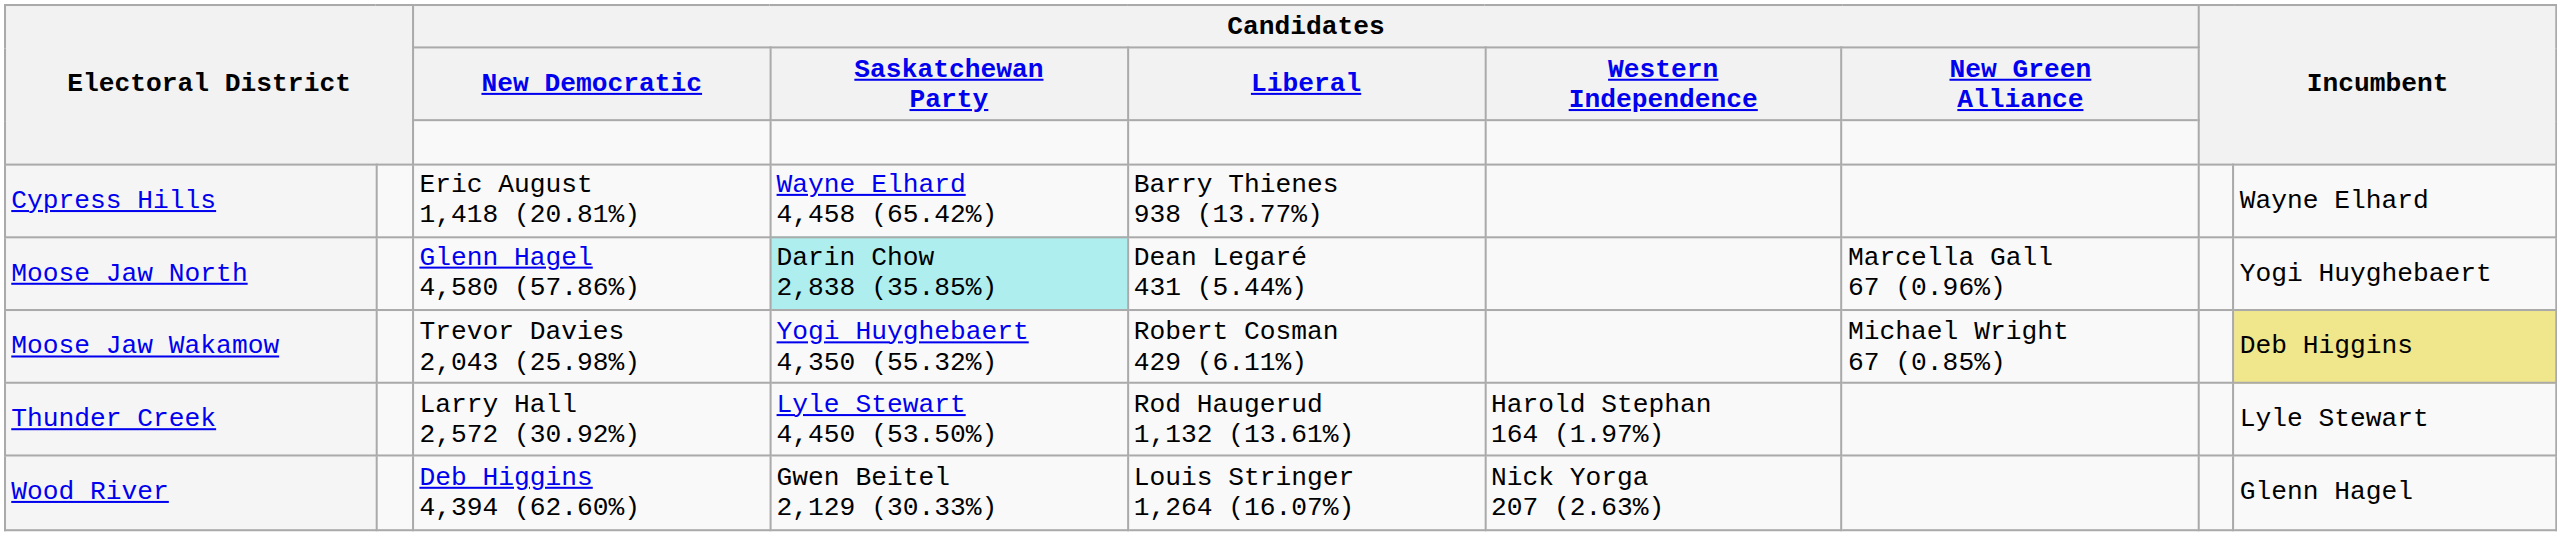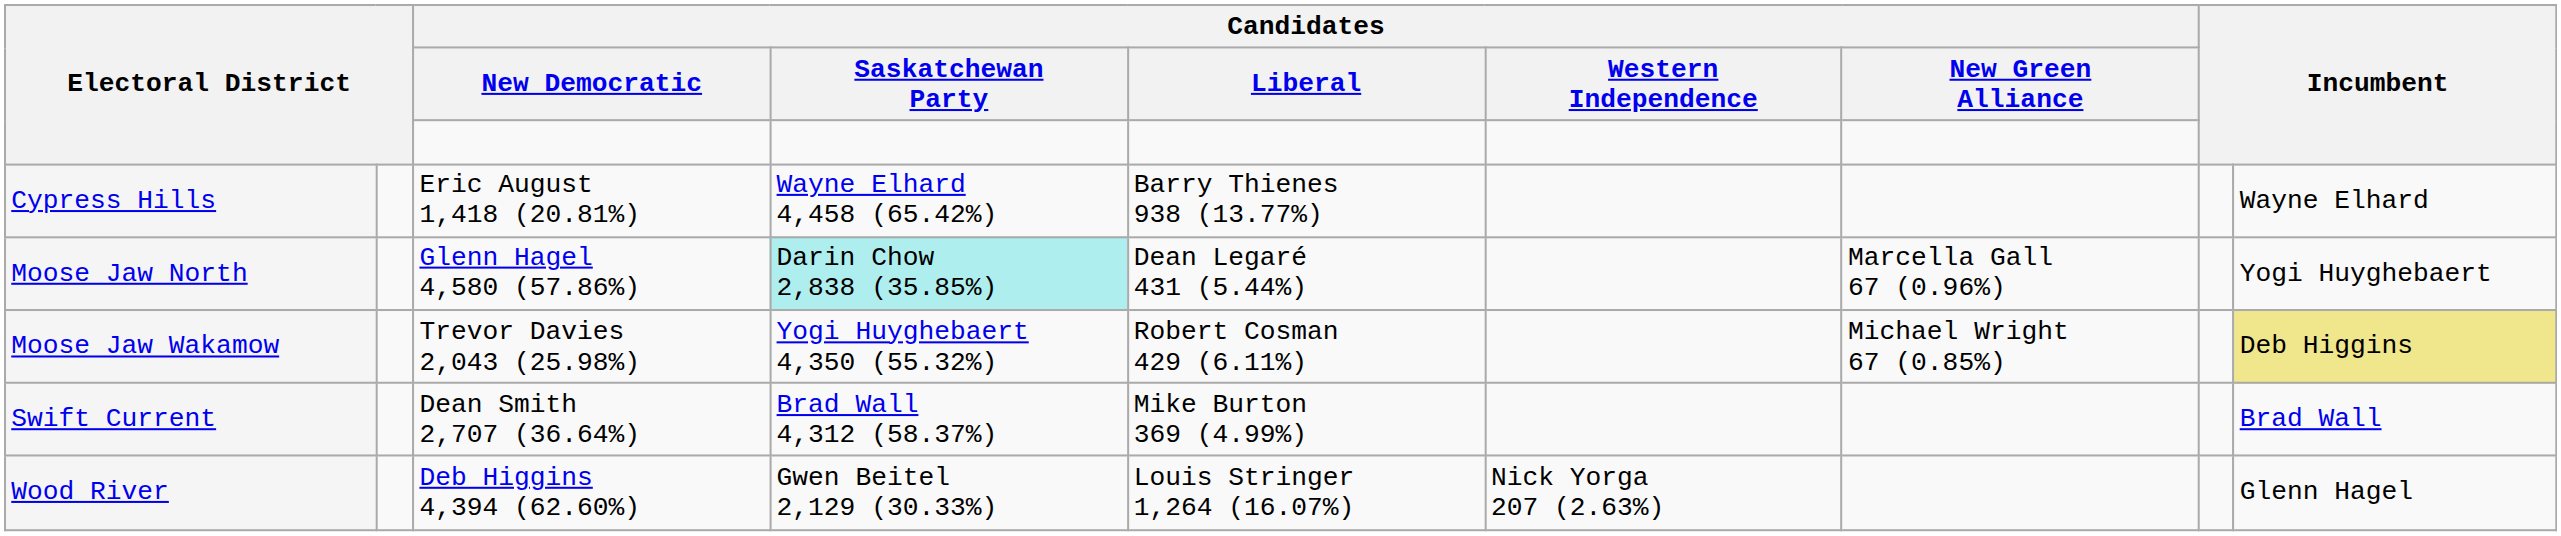+ row: Swift Current | Dean Smith 2,707 (36.64%) | Brad Wall 4,312 (58.37%) | Mike Burton 369 (4.99%) | Brad Wall
- row: Thunder Creek | Larry Hall 2,572 (30.92%) | Lyle Stewart 4,450 (53.50%) | Rod Haugerud 1,132 (13.61%) | Harold Stephan 164 (1.97%) | Lyle Stewart
